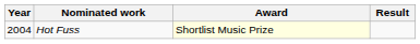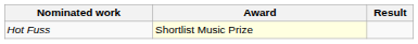- column: Year | 2004
